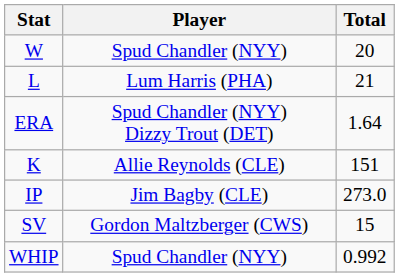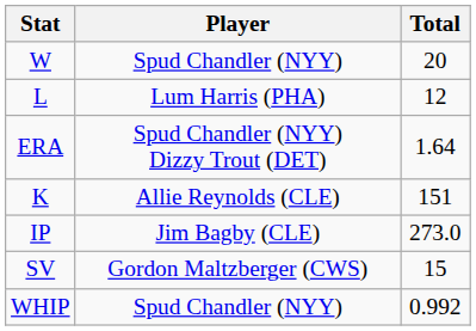L | Total: 21 -> 12
